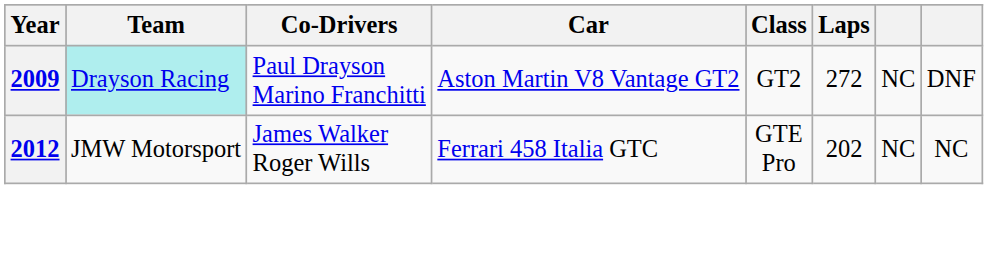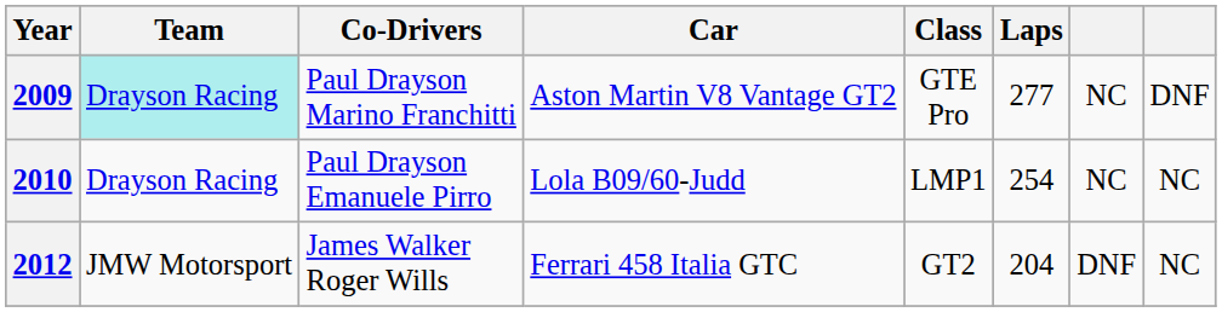2009 | Class: GT2 -> GTE Pro
2009 | Laps: 272 -> 277
+ row: 2010 | Drayson Racing | Paul Drayson Emanuele Pirro | Lola B09/60-Judd | LMP1 | 254 | NC | NC
2012 | Class: GTE Pro -> GT2
2012 | Laps: 202 -> 204
2012 | column 7: NC -> DNF
